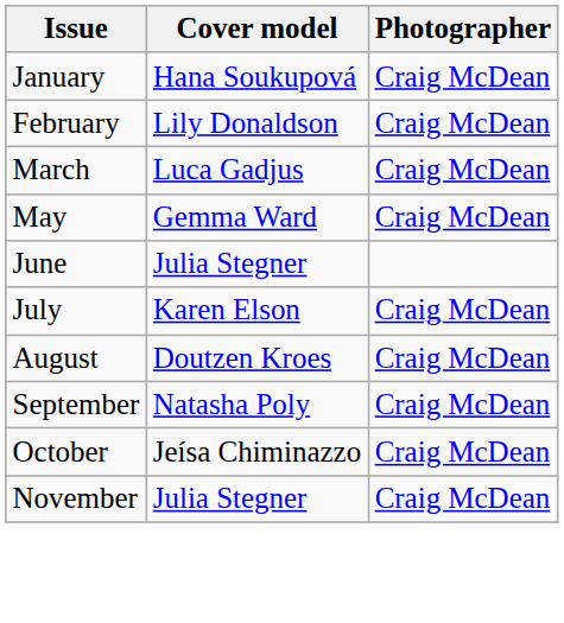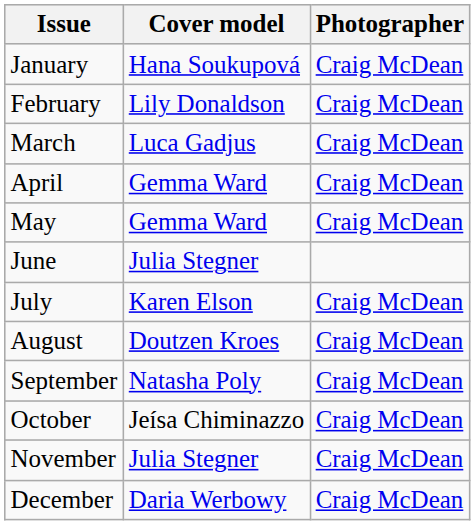+ row: April | Gemma Ward | Craig McDean
+ row: December | Daria Werbowy | Craig McDean
